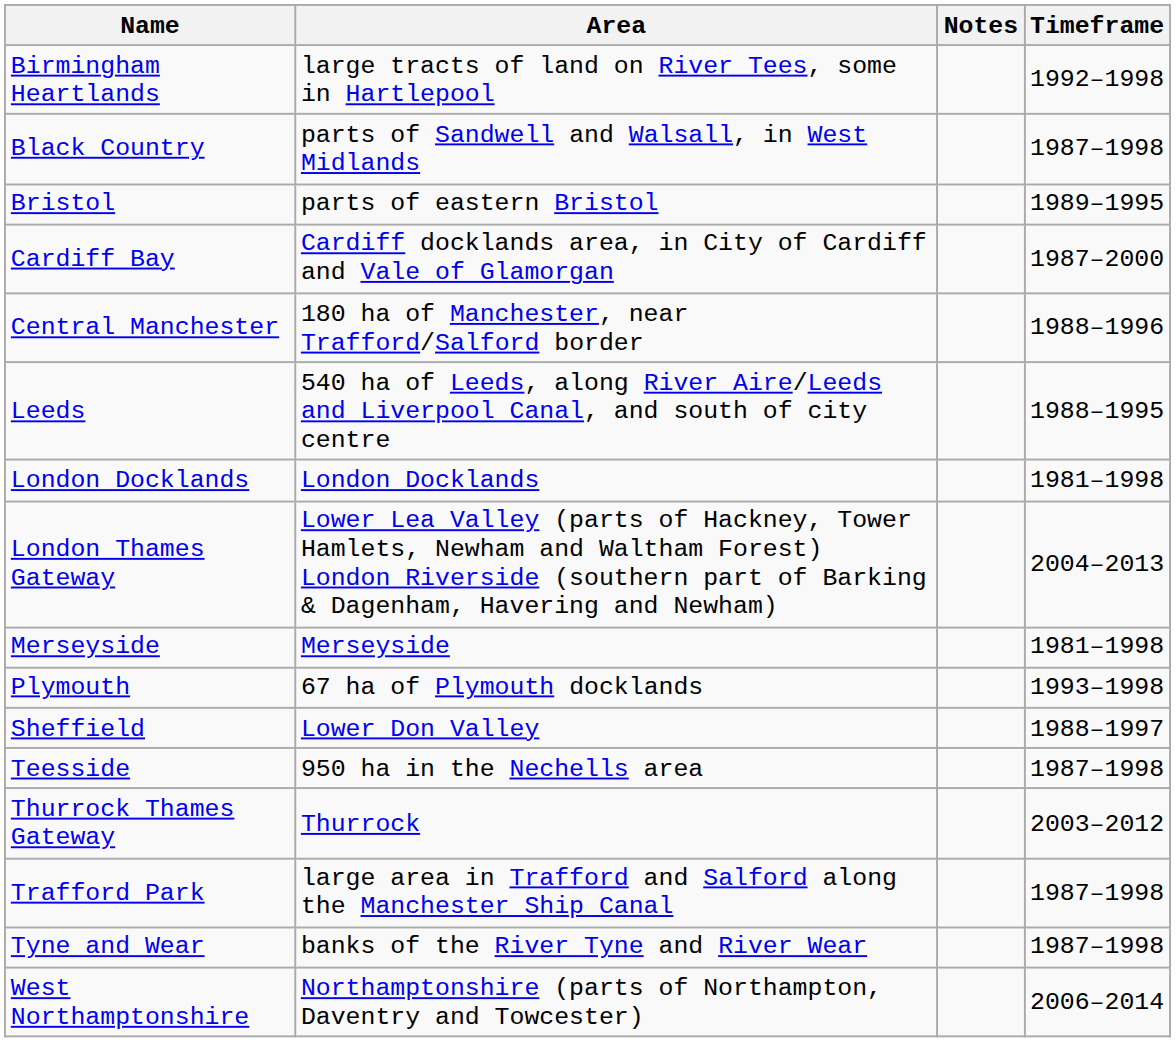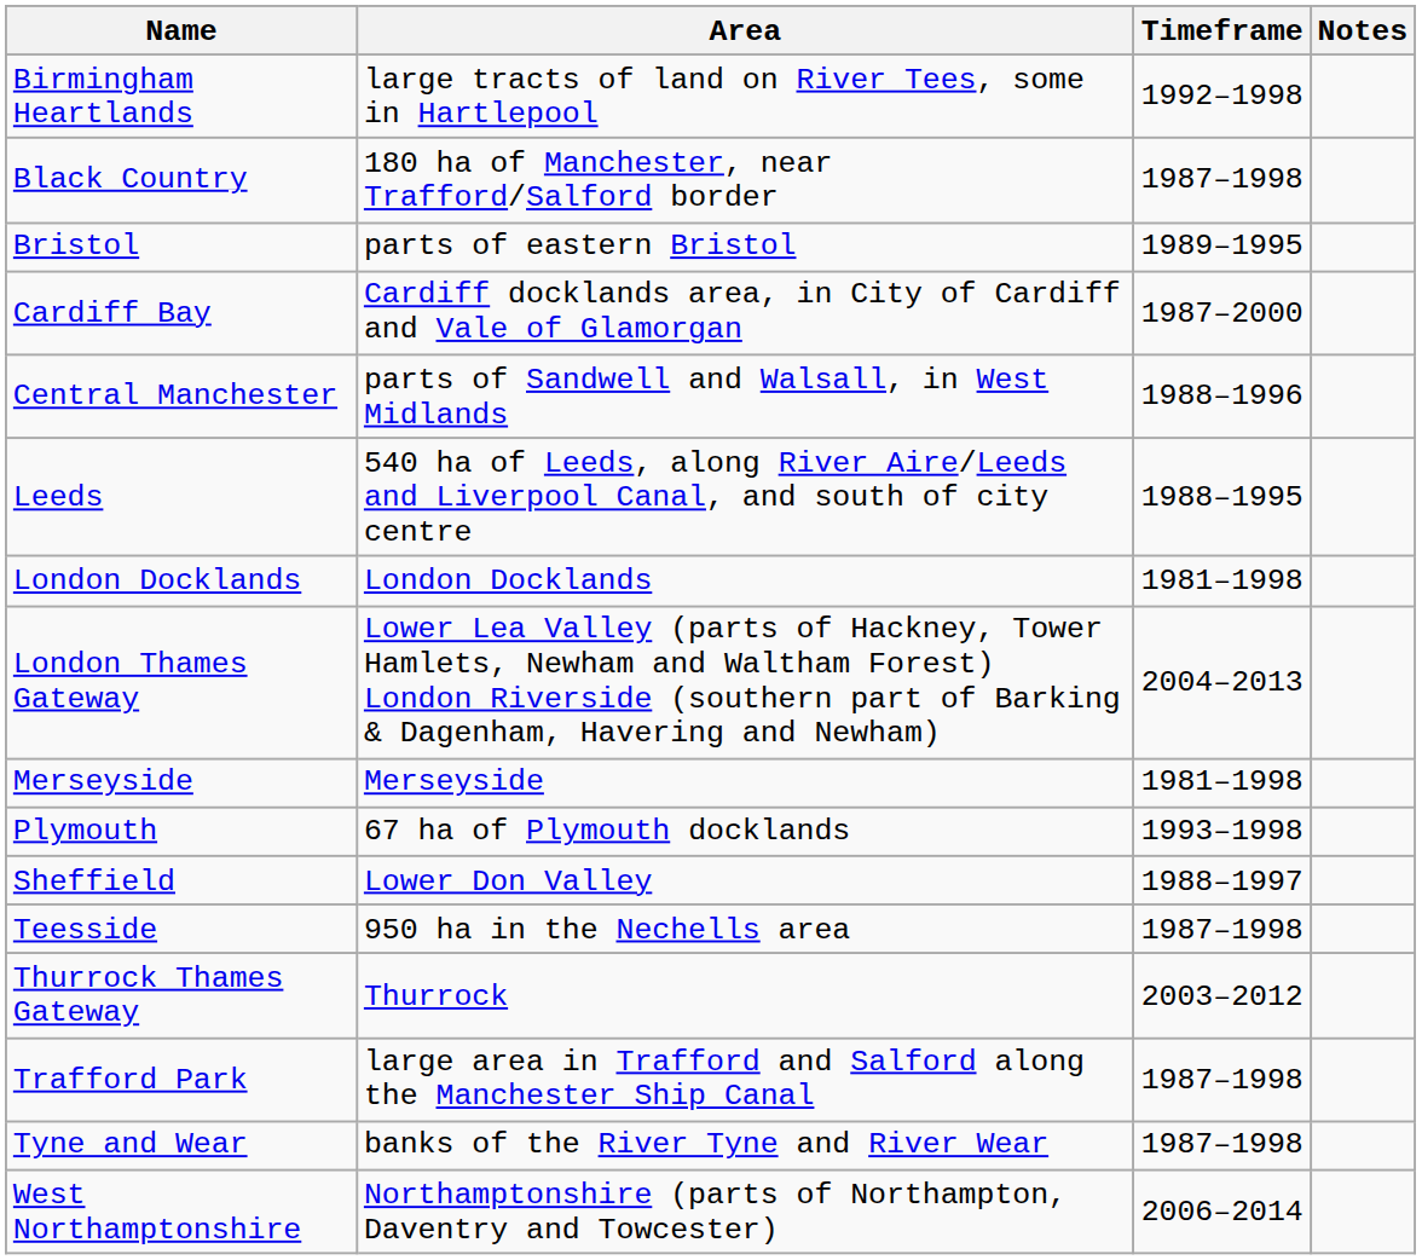columns swapped: Timeframe <-> Notes
Black Country | Area: parts of Sandwell and Walsall, in West Midlands -> 180 ha of Manchester, near Trafford/Salford border
Central Manchester | Area: 180 ha of Manchester, near Trafford/Salford border -> parts of Sandwell and Walsall, in West Midlands
